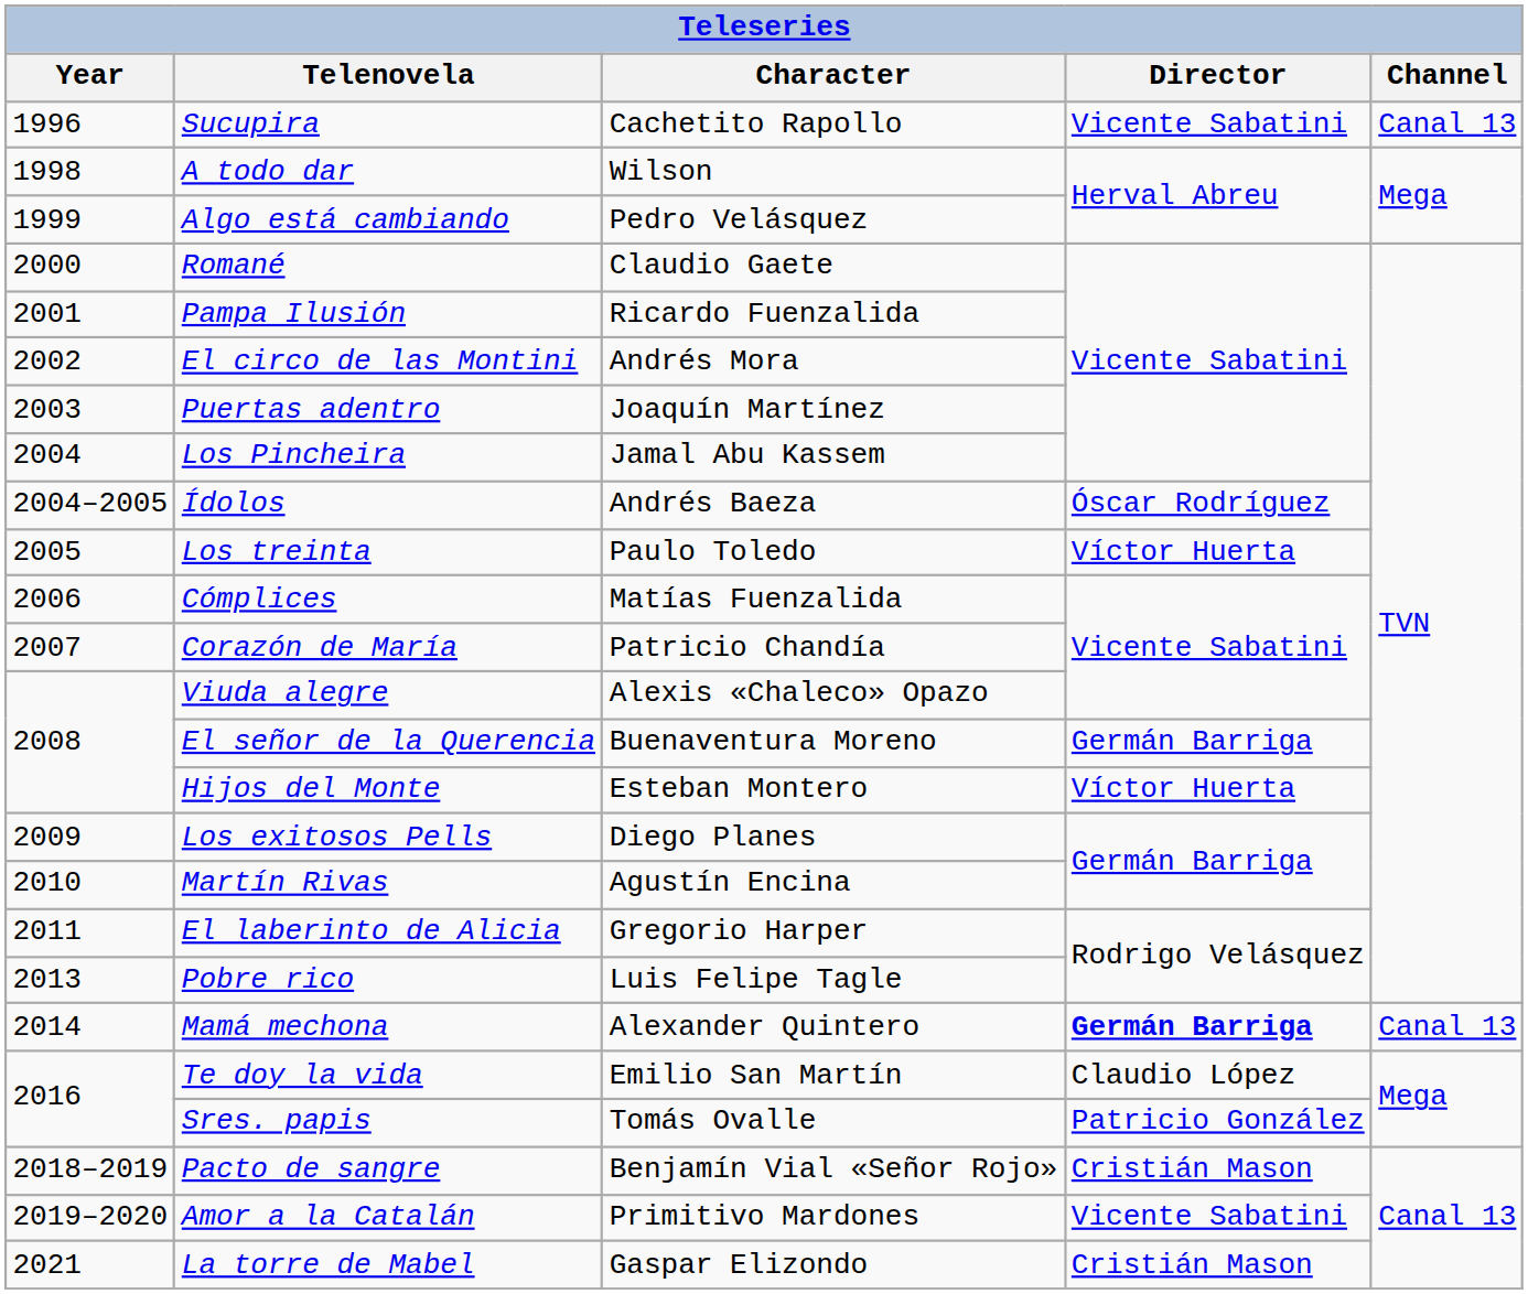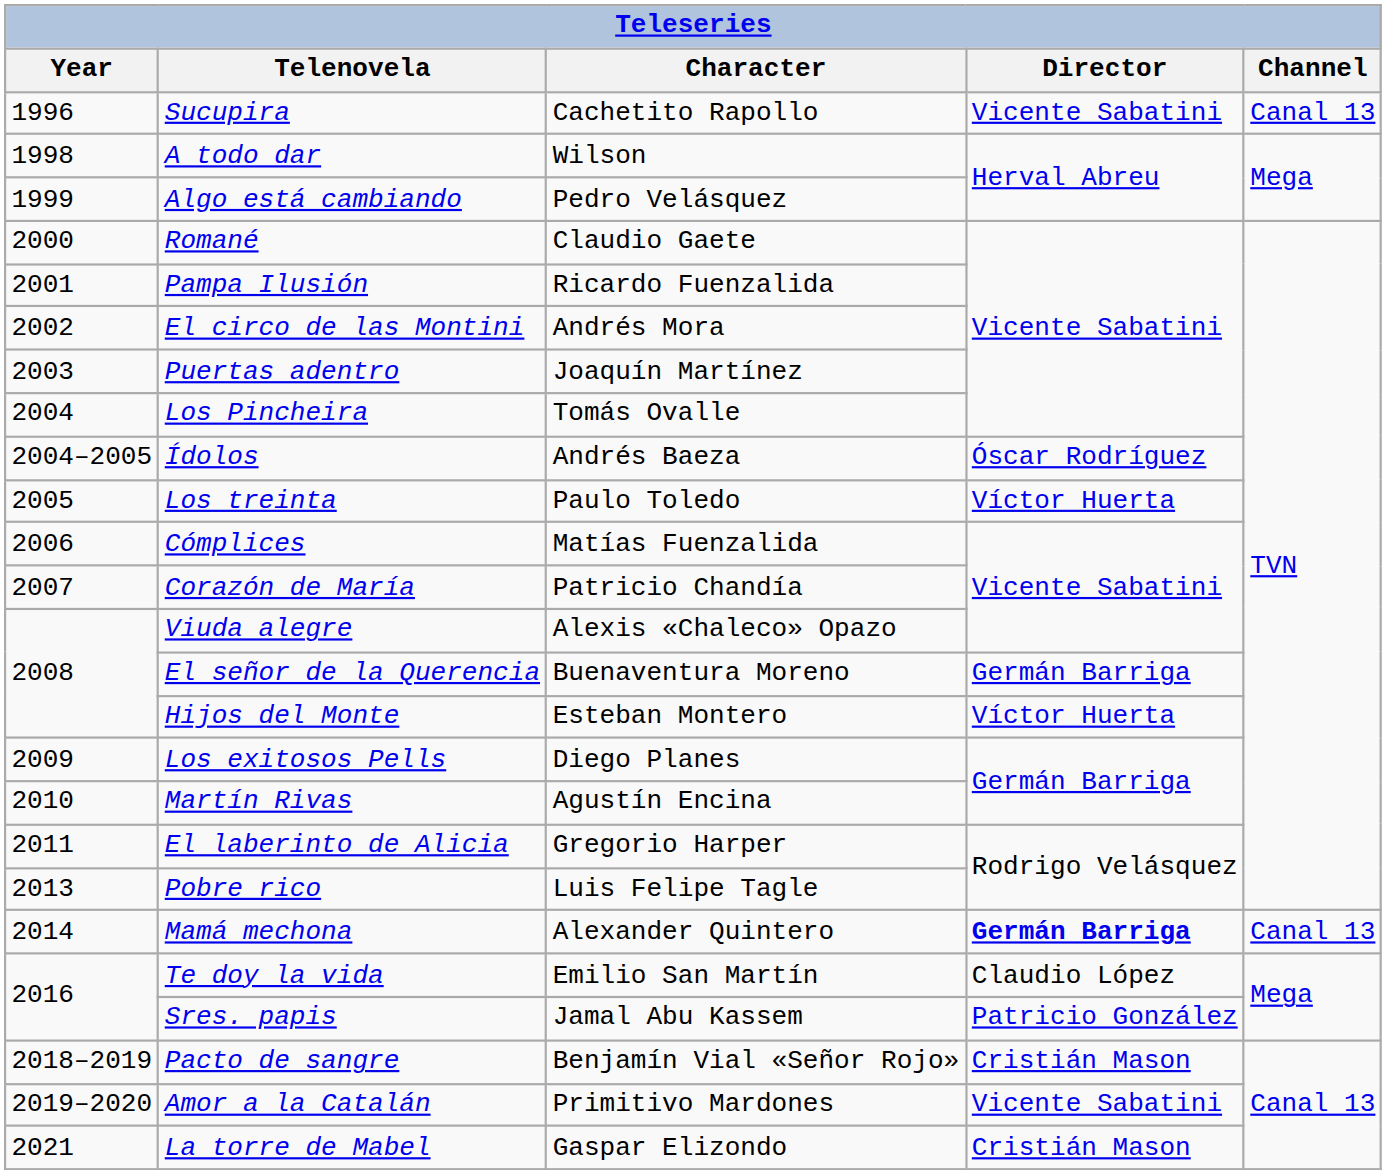Los Pincheira | Character: Jamal Abu Kassem -> Tomás Ovalle
Sres. papis | Character: Tomás Ovalle -> Jamal Abu Kassem
